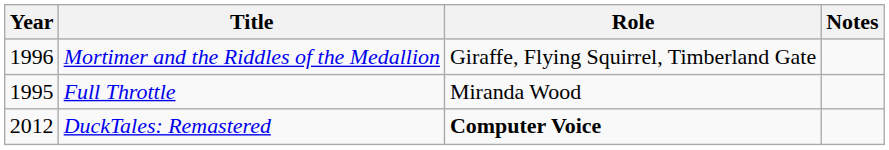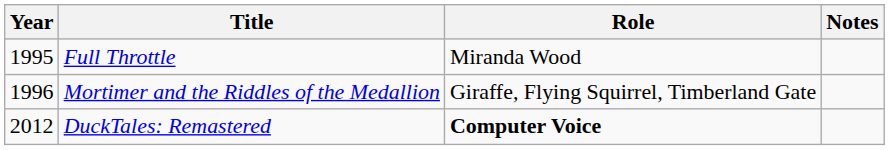rows swapped: Full Throttle <-> Mortimer and the Riddles of the Medallion
